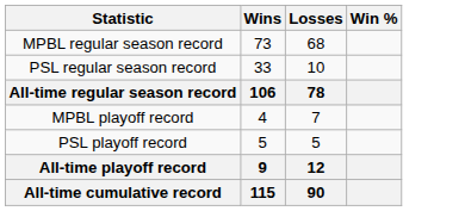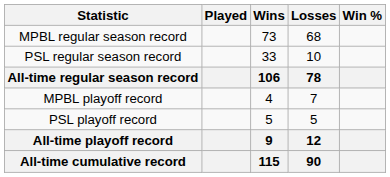+ column: Played
